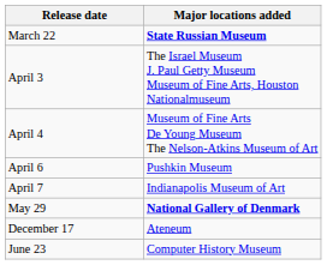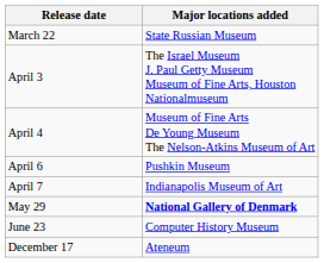March 22 | Major locations added: bold -> normal
rows swapped: June 23 <-> December 17
